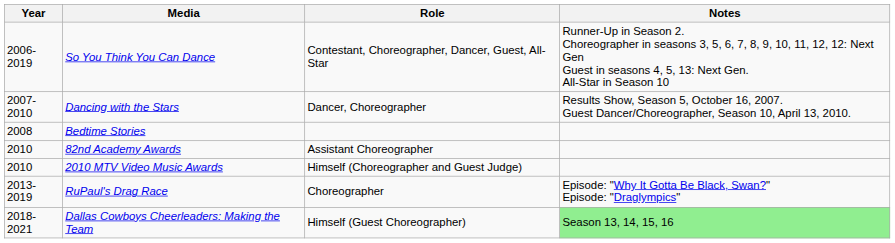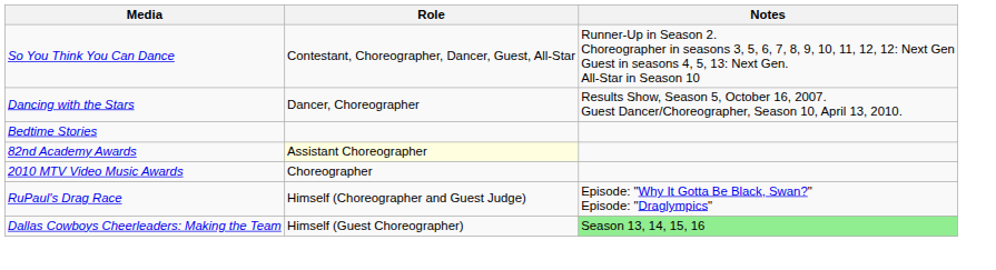- column: Year | 2006-2019 | 2007-2010 | 2008 | 2010 | 2010 | 2013-2019 | 2018-2021
82nd Academy Awards | Role: no background -> lightyellow background
2010 MTV Video Music Awards | Role: Himself (Choreographer and Guest Judge) -> Choreographer
RuPaul's Drag Race | Role: Choreographer -> Himself (Choreographer and Guest Judge)
